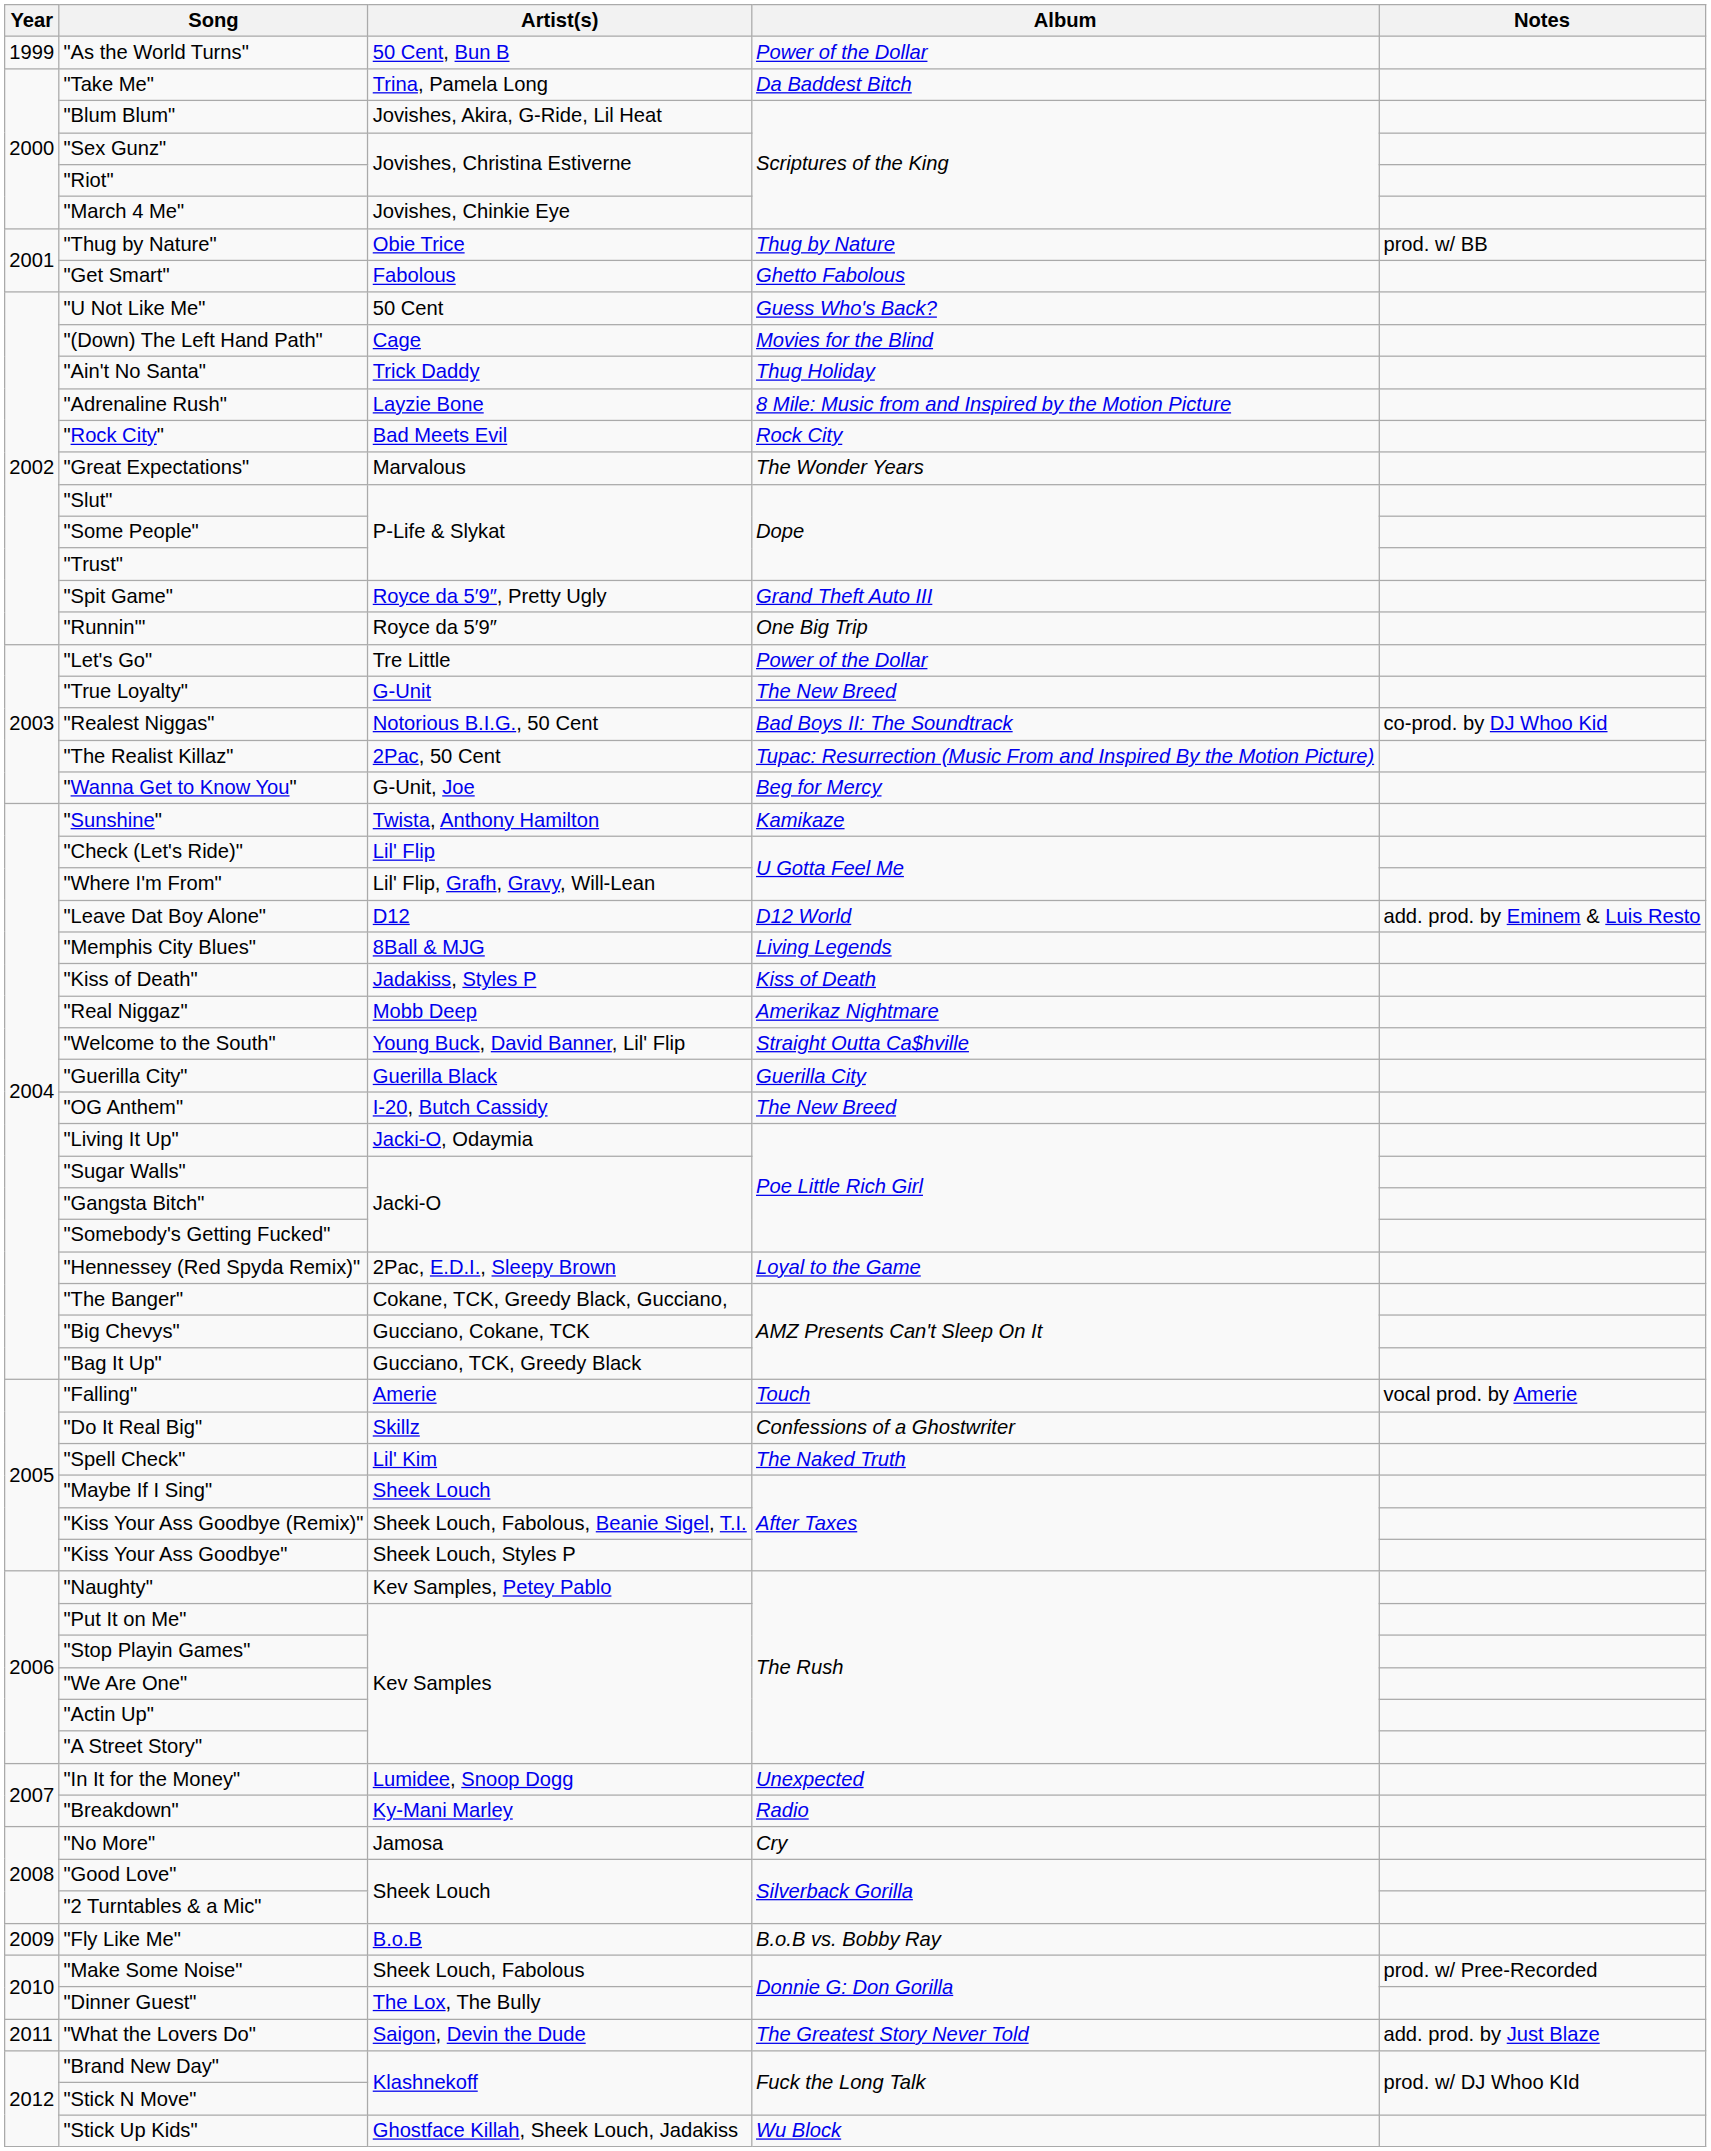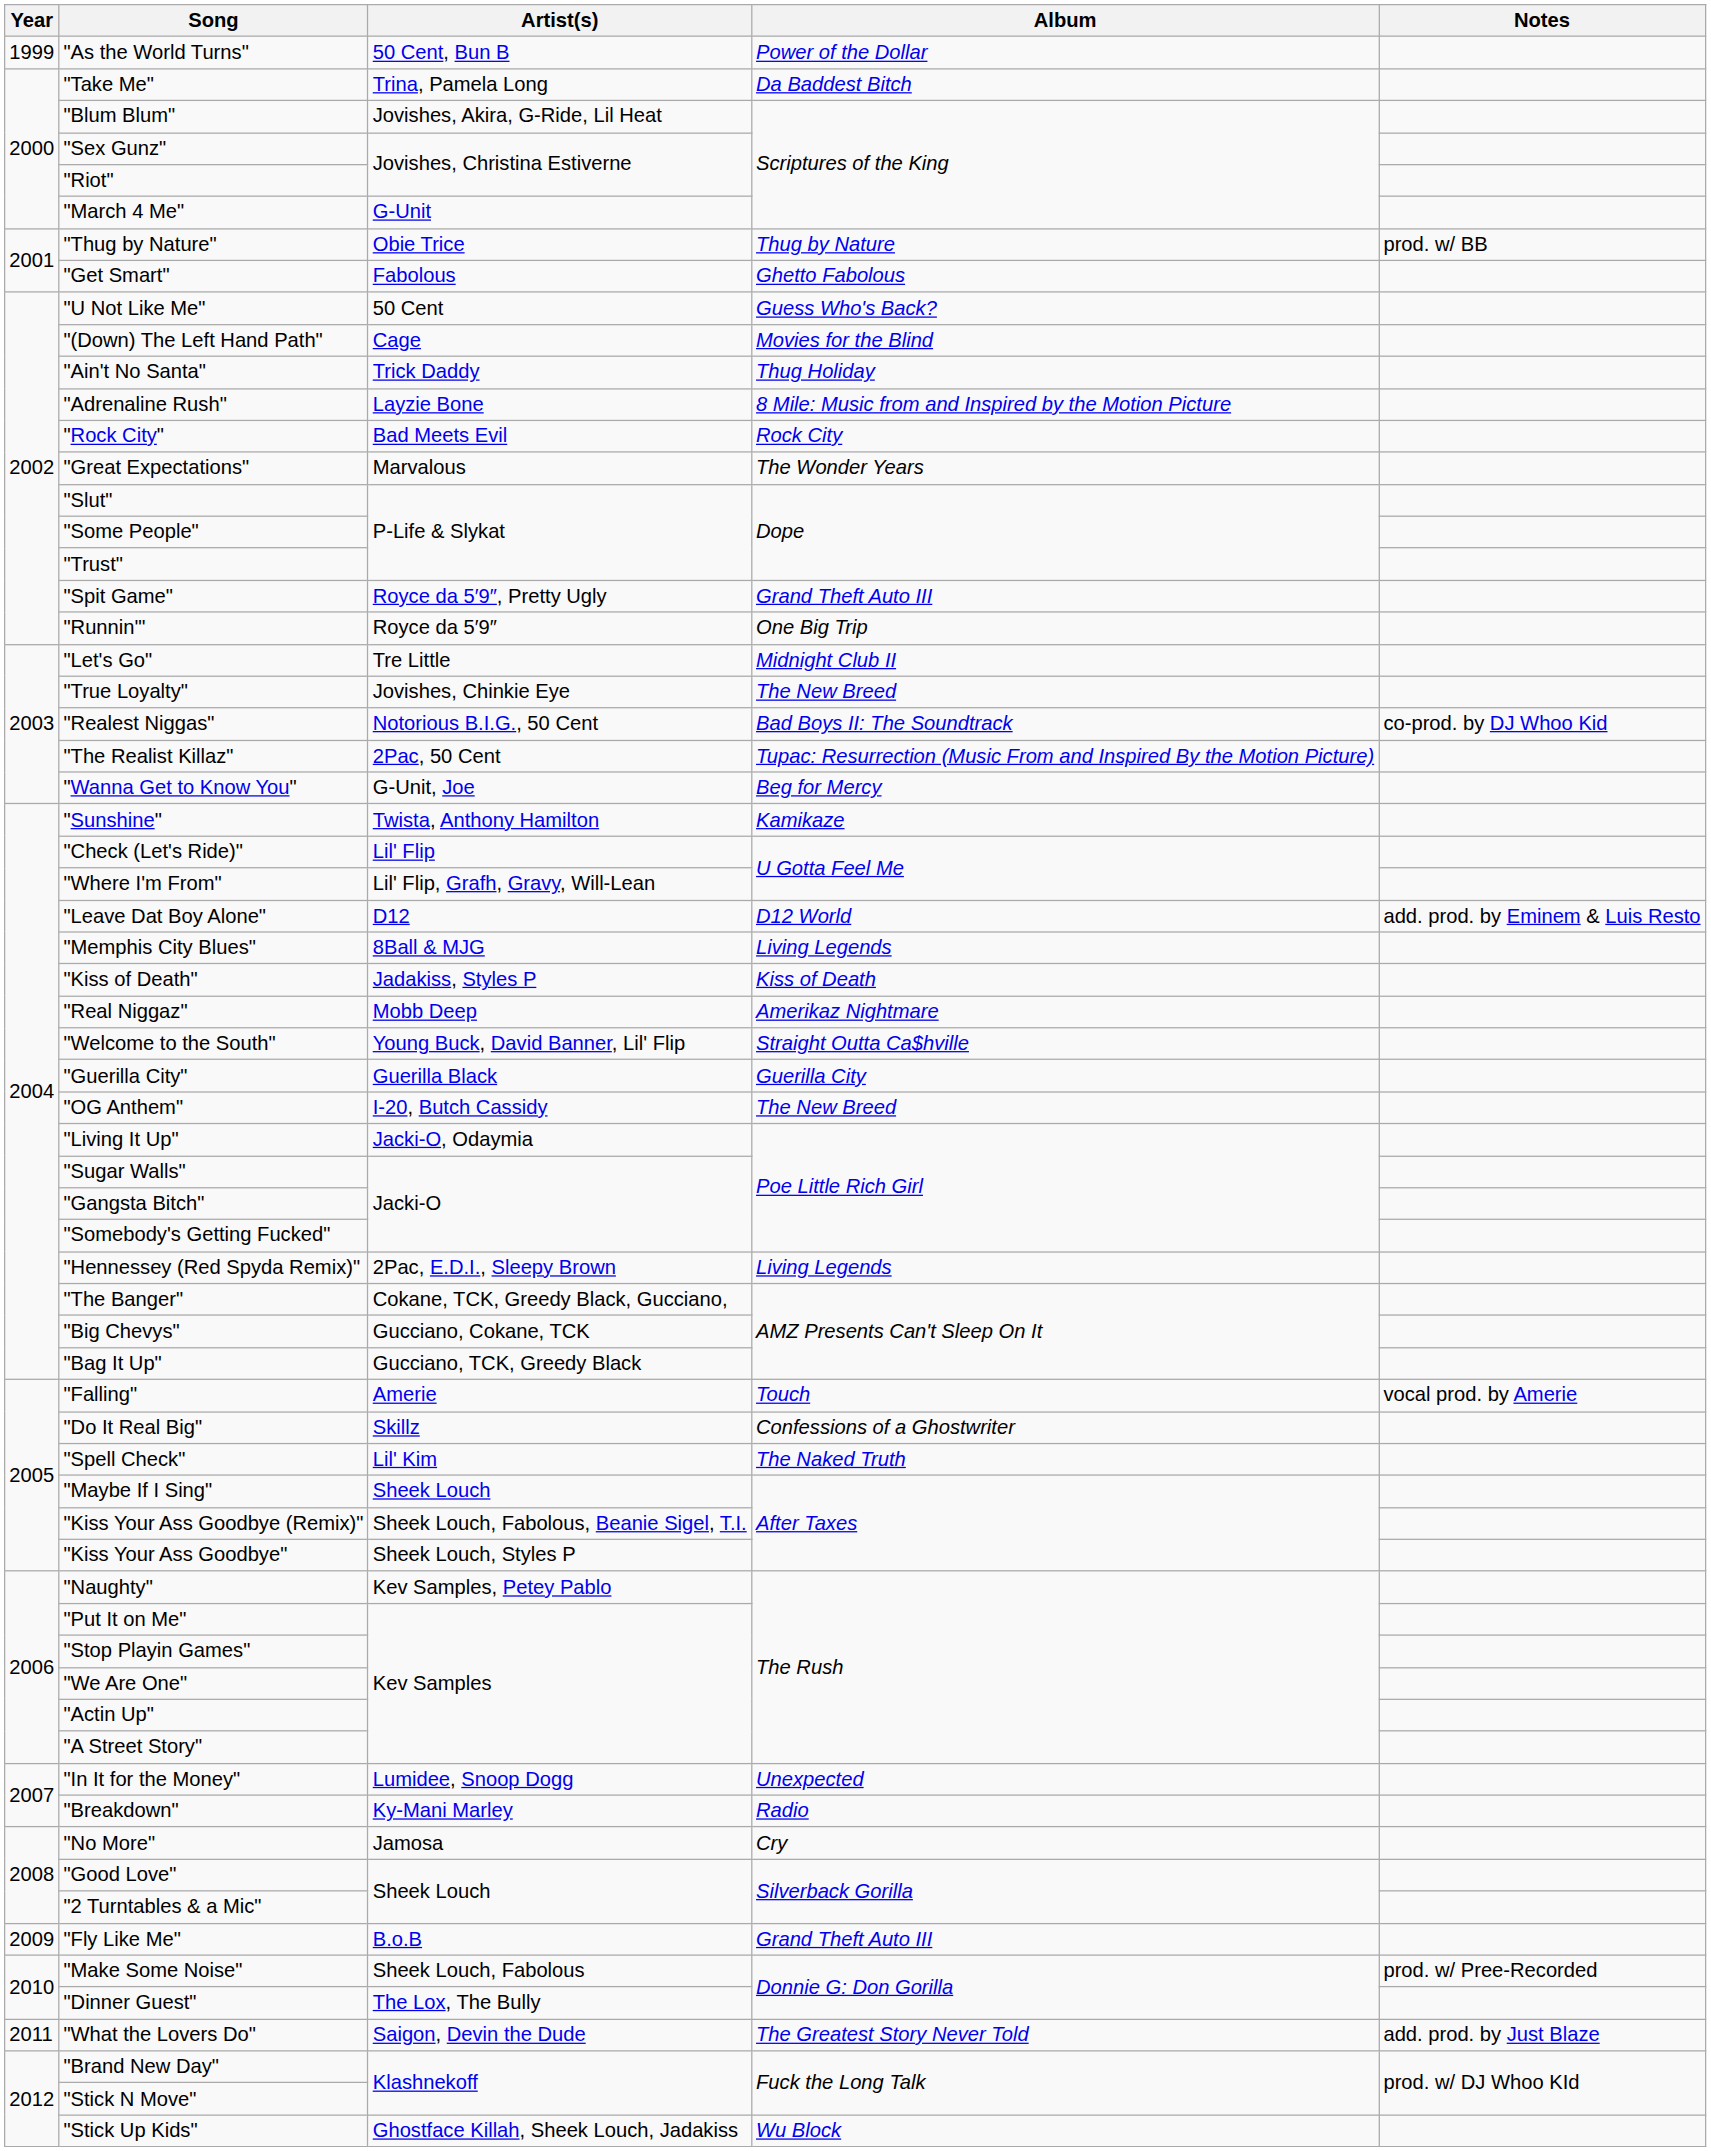"March 4 Me" | Artist(s): Jovishes, Chinkie Eye -> G-Unit
"Let's Go" | Album: Power of the Dollar -> Midnight Club II
"True Loyalty" | Artist(s): G-Unit -> Jovishes, Chinkie Eye
"Hennessey (Red Spyda Remix)" | Album: Loyal to the Game -> Living Legends
"Fly Like Me" | Album: B.o.B vs. Bobby Ray -> Grand Theft Auto III
